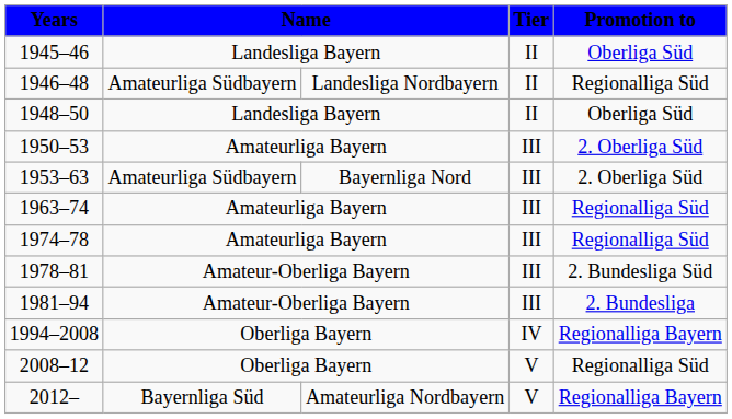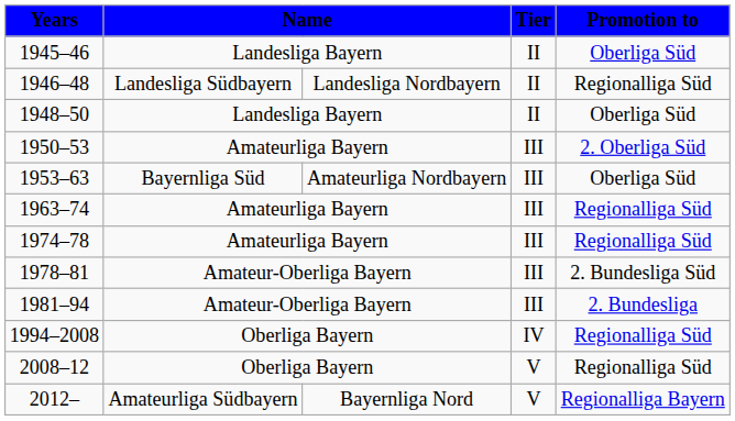1946–48 | column 2: Amateurliga Südbayern -> Landesliga Südbayern
1953–63 | column 2: Amateurliga Südbayern -> Bayernliga Süd
1953–63 | column 3: Bayernliga Nord -> Amateurliga Nordbayern
1953–63 | Promotion to: 2. Oberliga Süd -> Oberliga Süd
1994–2008 | Promotion to: Regionalliga Bayern -> Regionalliga Süd
2012– | column 2: Bayernliga Süd -> Amateurliga Südbayern
2012– | column 3: Amateurliga Nordbayern -> Bayernliga Nord
